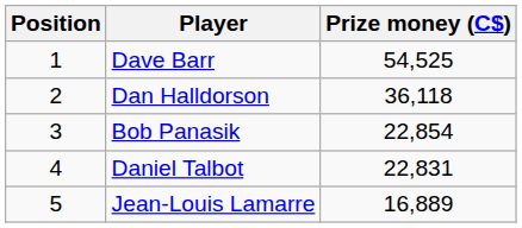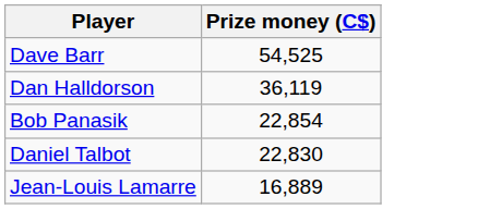- column: Position | 1 | 2 | 3 | 4 | 5
Dan Halldorson | Prize money (C$): 36,118 -> 36,119
Daniel Talbot | Prize money (C$): 22,831 -> 22,830
